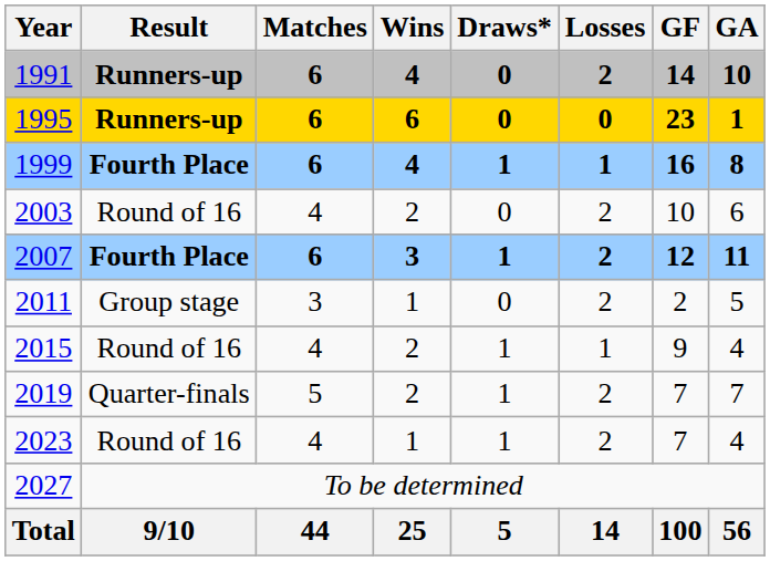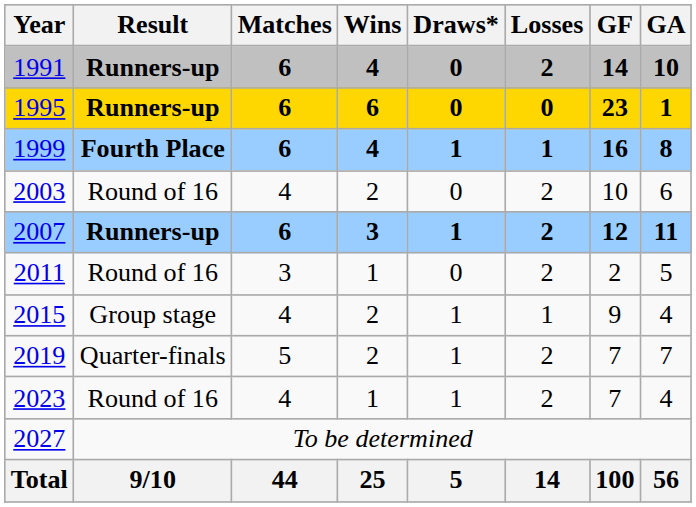2007 | Result: Fourth Place -> Runners-up
2011 | Result: Group stage -> Round of 16
2015 | Result: Round of 16 -> Group stage
